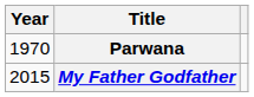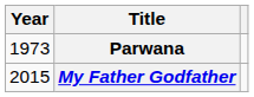Parwana | Year: 1970 -> 1973
